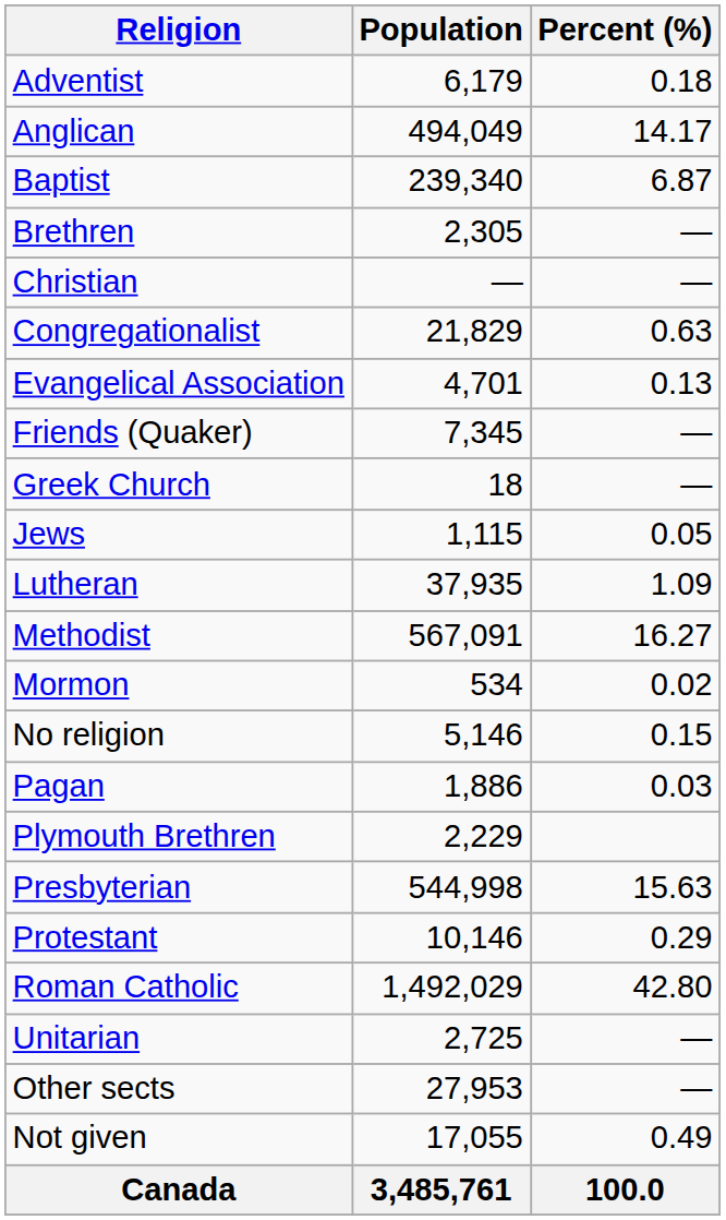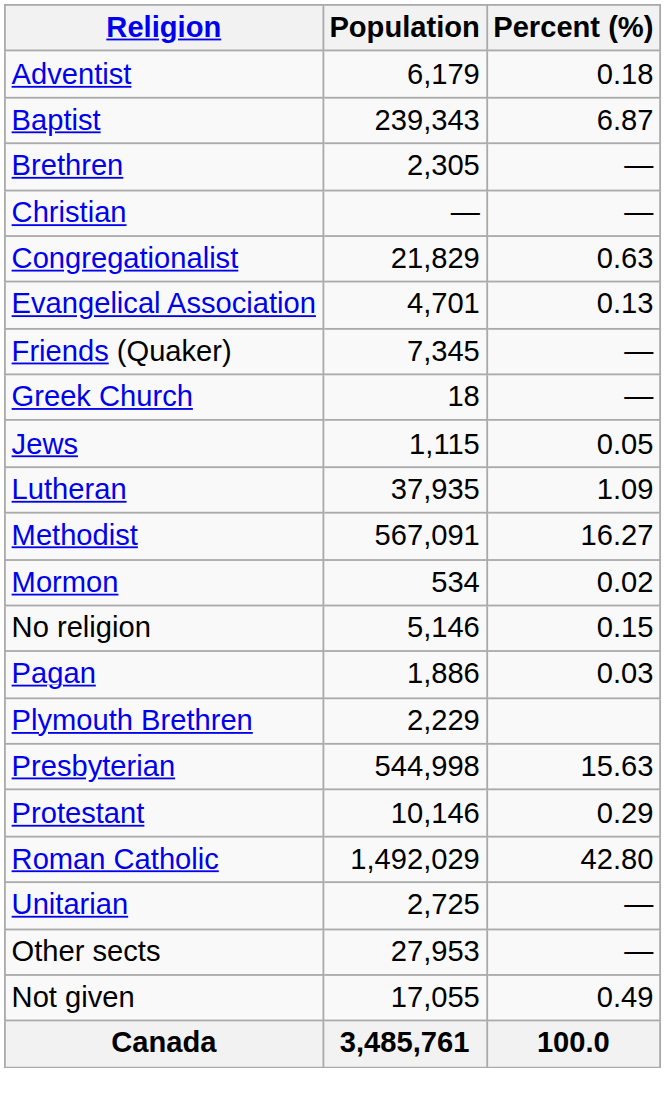- row: Anglican | 494,049 | 14.17
Baptist | Population: 239,340 -> 239,343
